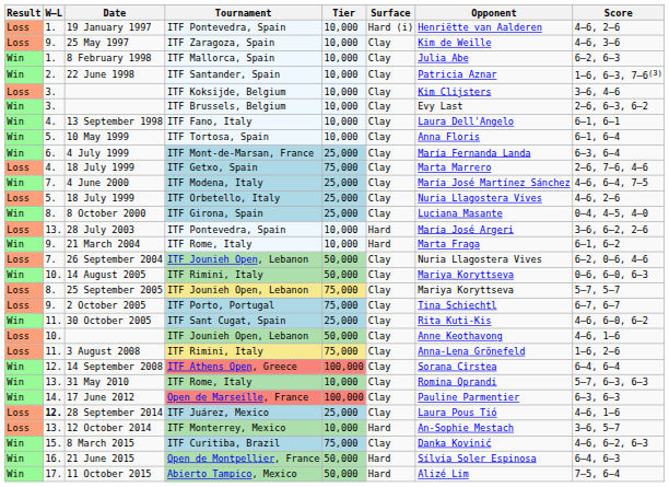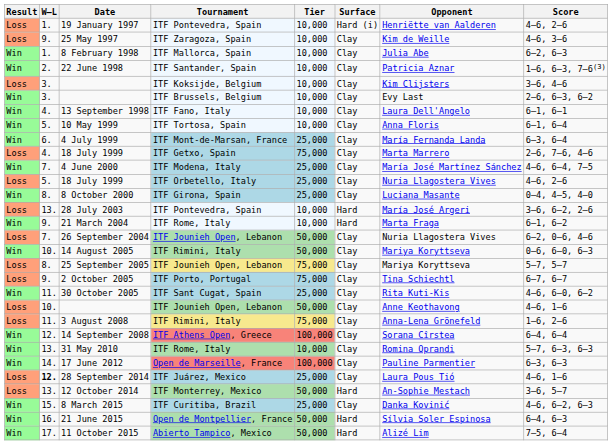12 October 2014 | Tier: 10,000 -> 50,000
8 March 2015 | Tier: 75,000 -> 25,000
